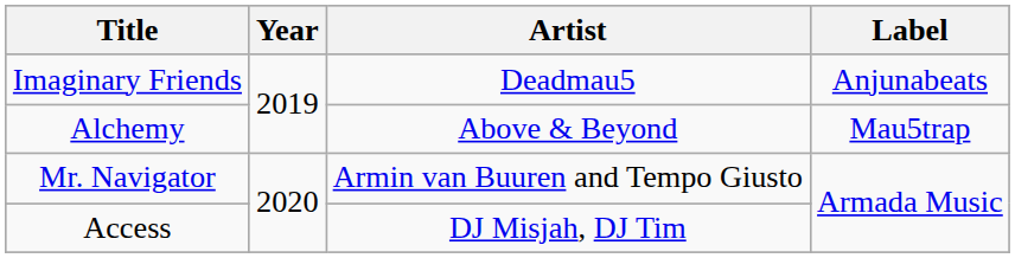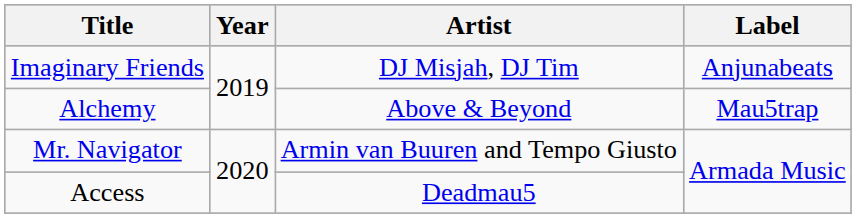Imaginary Friends | Artist: Deadmau5 -> DJ Misjah, DJ Tim
Access | Artist: DJ Misjah, DJ Tim -> Deadmau5
